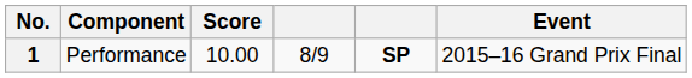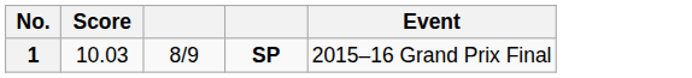- column: Component | Performance
1 | Score: 10.00 -> 10.03
